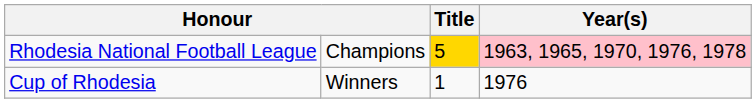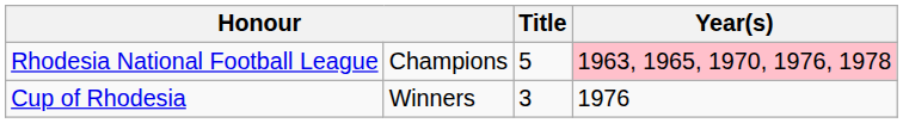Rhodesia National Football League | Title: gold background -> no background
Cup of Rhodesia | Title: 1 -> 3
